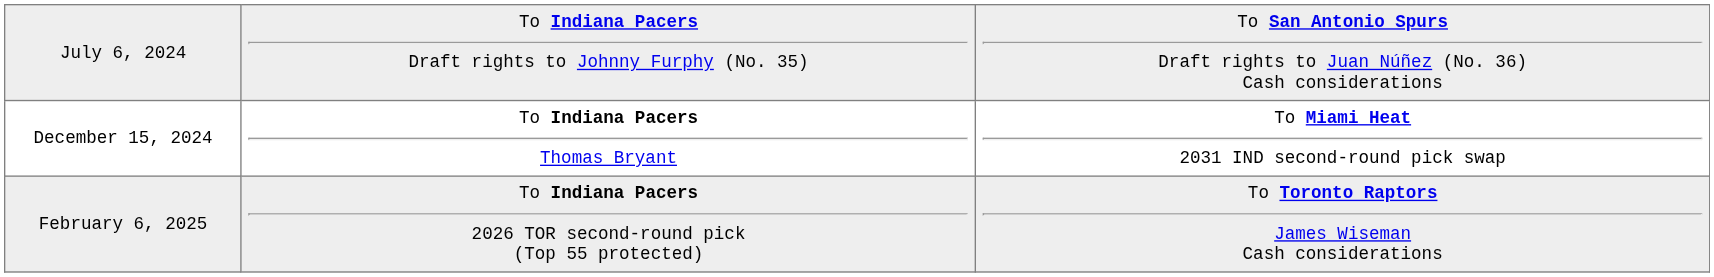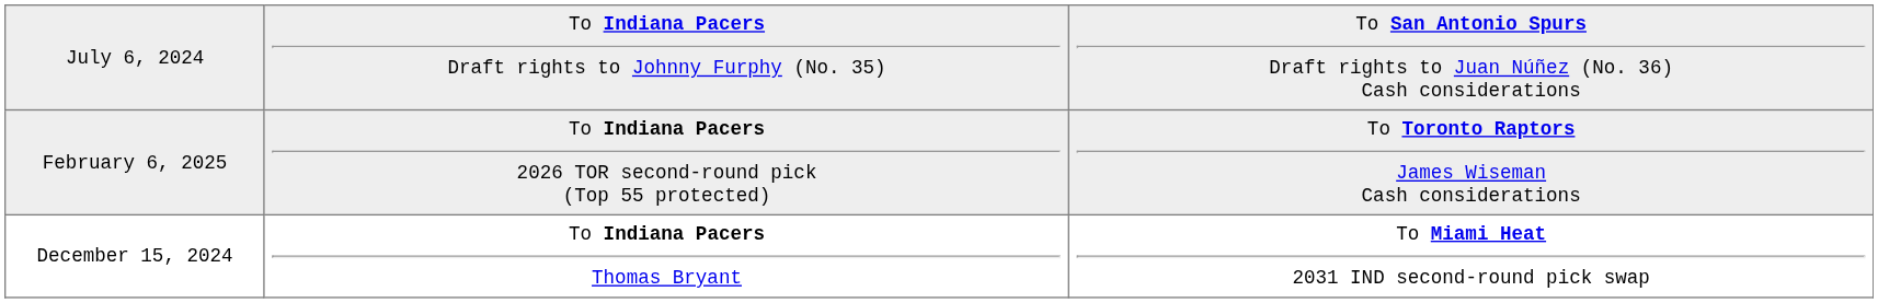rows swapped: December 15, 2024 <-> February 6, 2025
